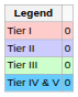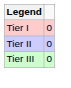- row: Tier IV & V | 0
